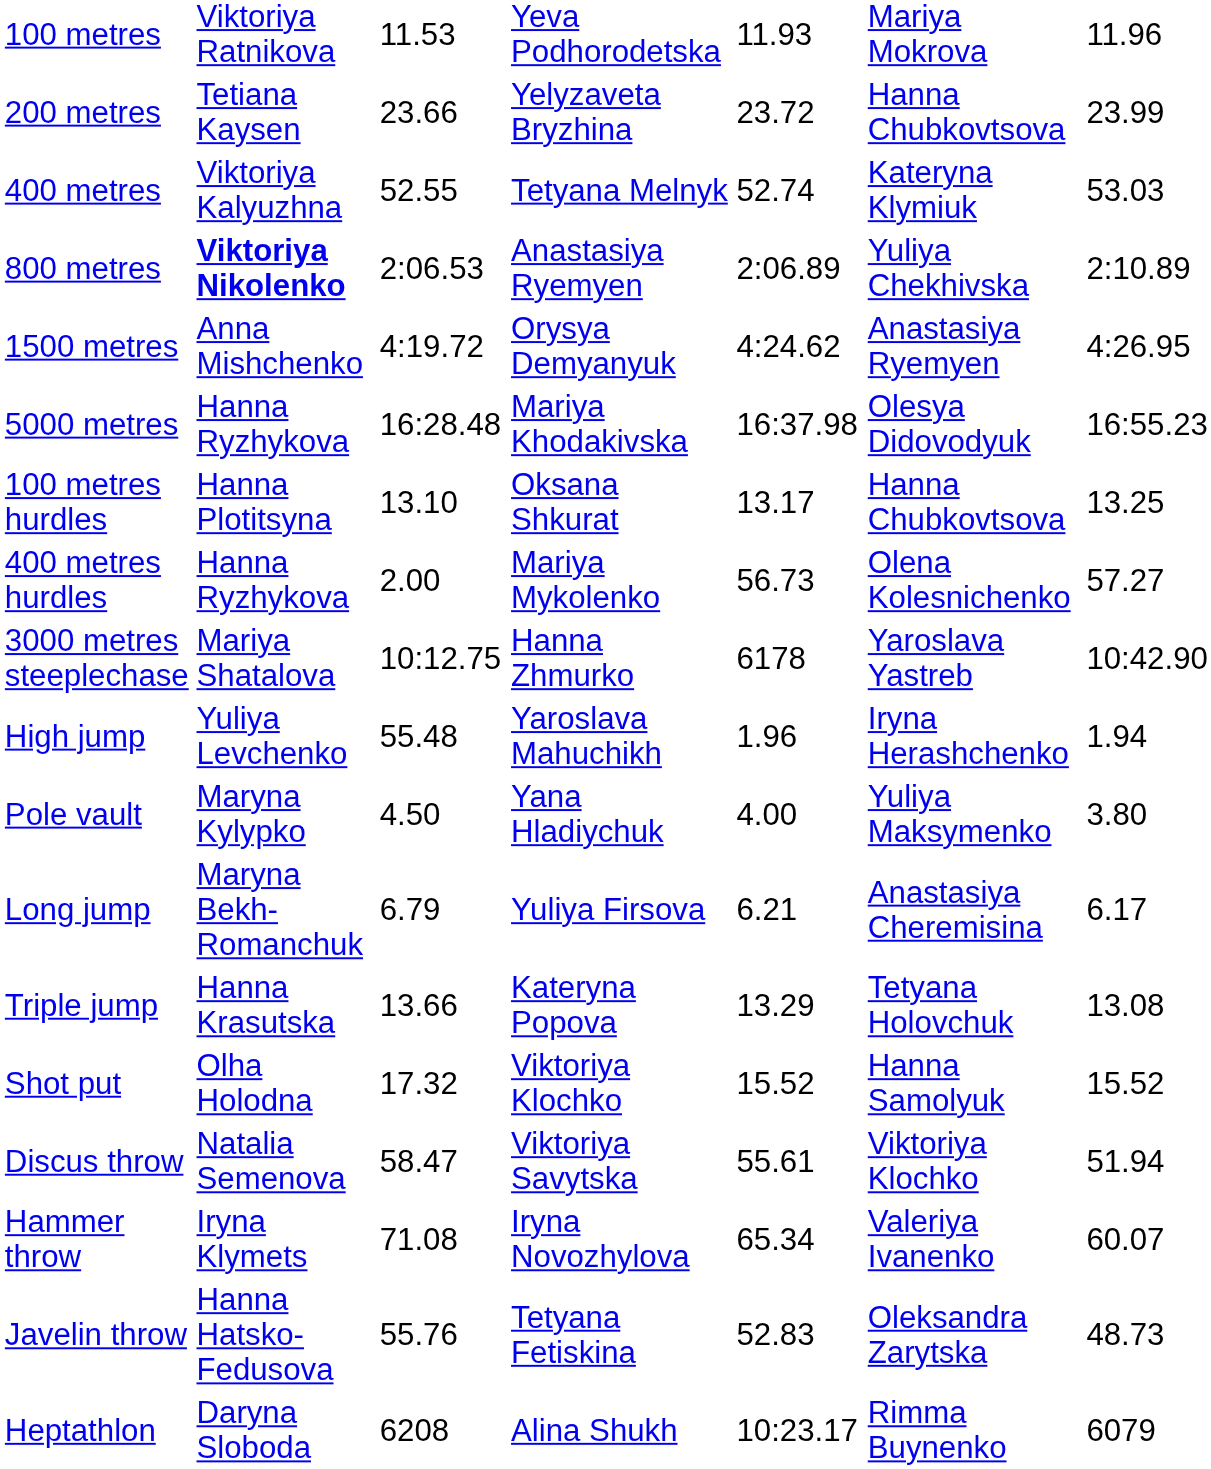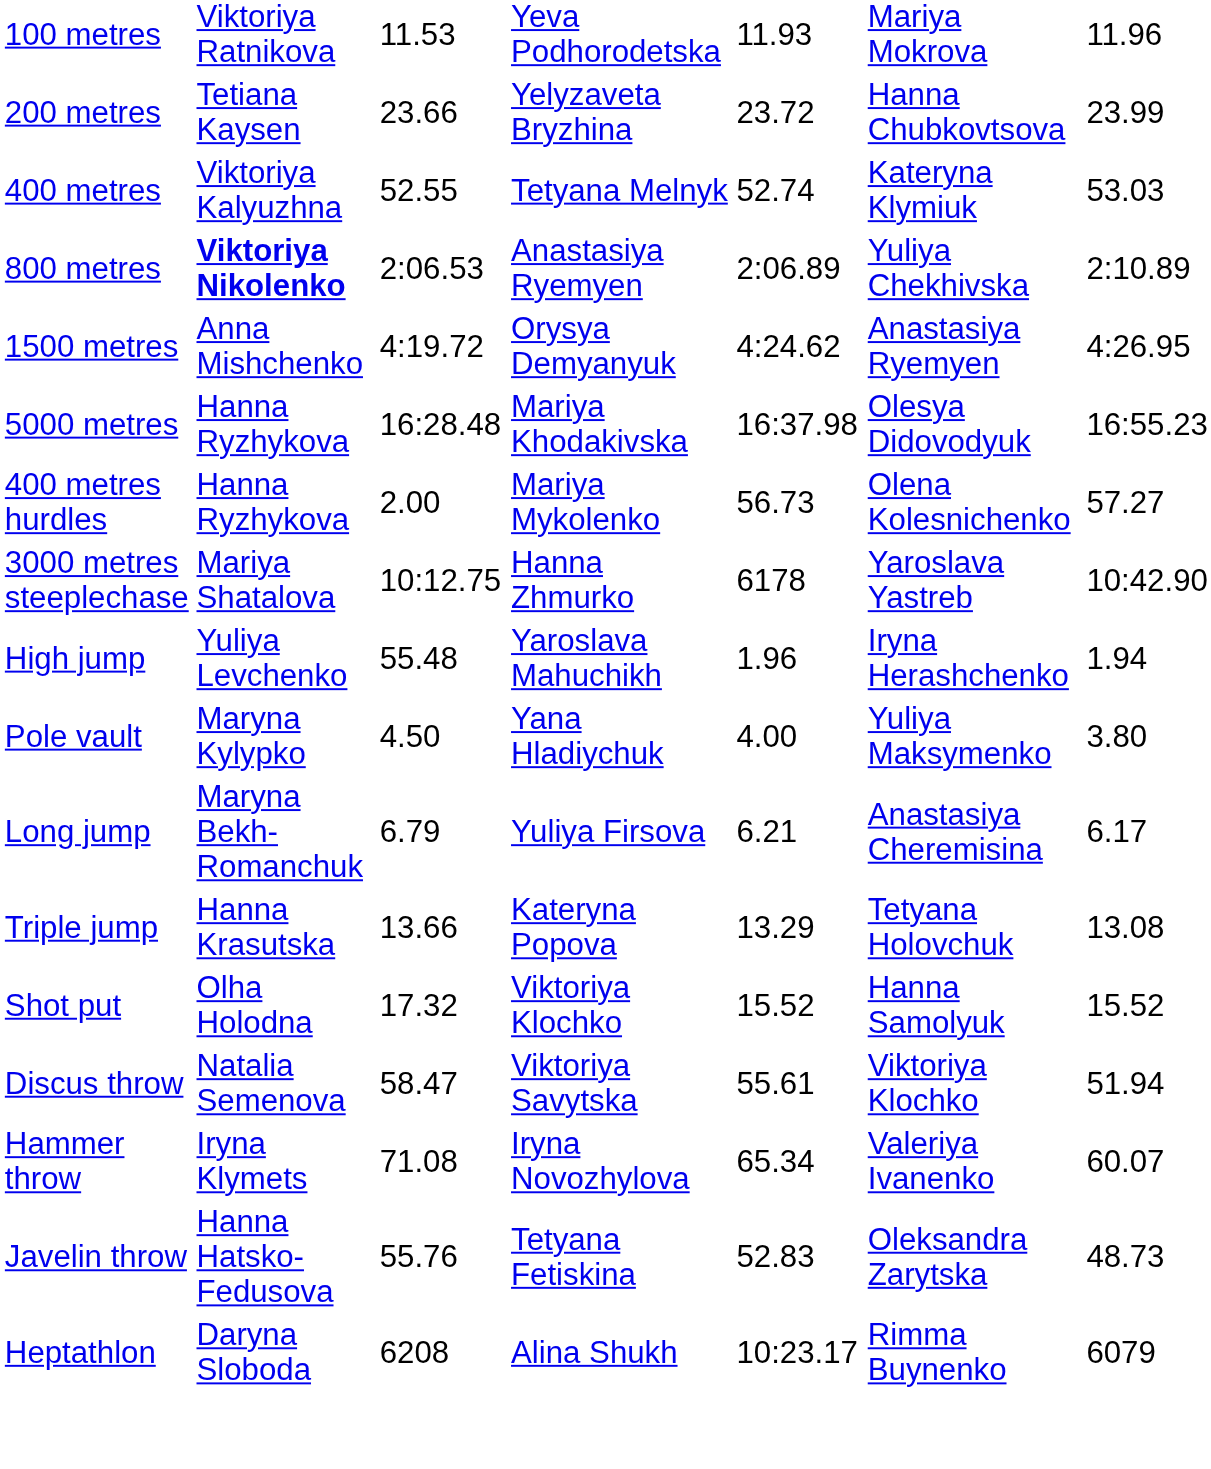- row: 100 metres hurdles | Hanna Plotitsyna | 13.10 | Oksana Shkurat | 13.17 | Hanna Chubkovtsova | 13.25
